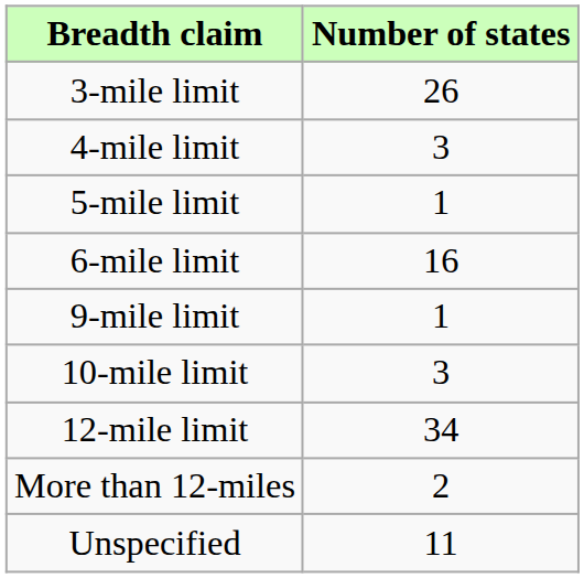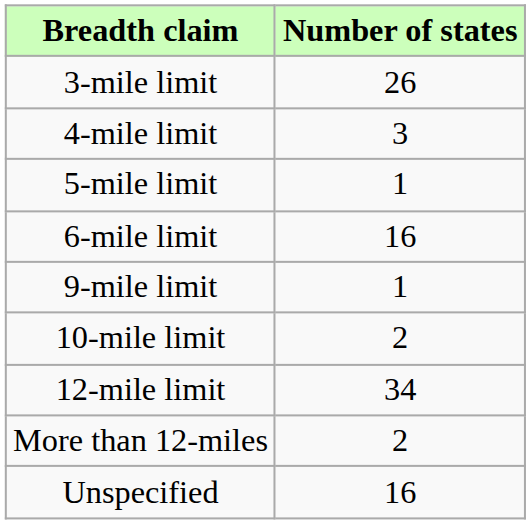10-mile limit | Number of states: 3 -> 2
Unspecified | Number of states: 11 -> 16
